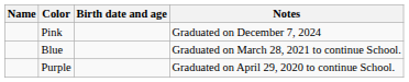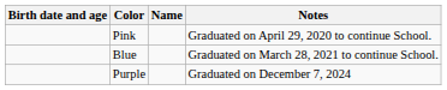columns swapped: Name <-> Birth date and age
Pink | Notes: Graduated on December 7, 2024 -> Graduated on April 29, 2020 to continue School.
Purple | Notes: Graduated on April 29, 2020 to continue School. -> Graduated on December 7, 2024
